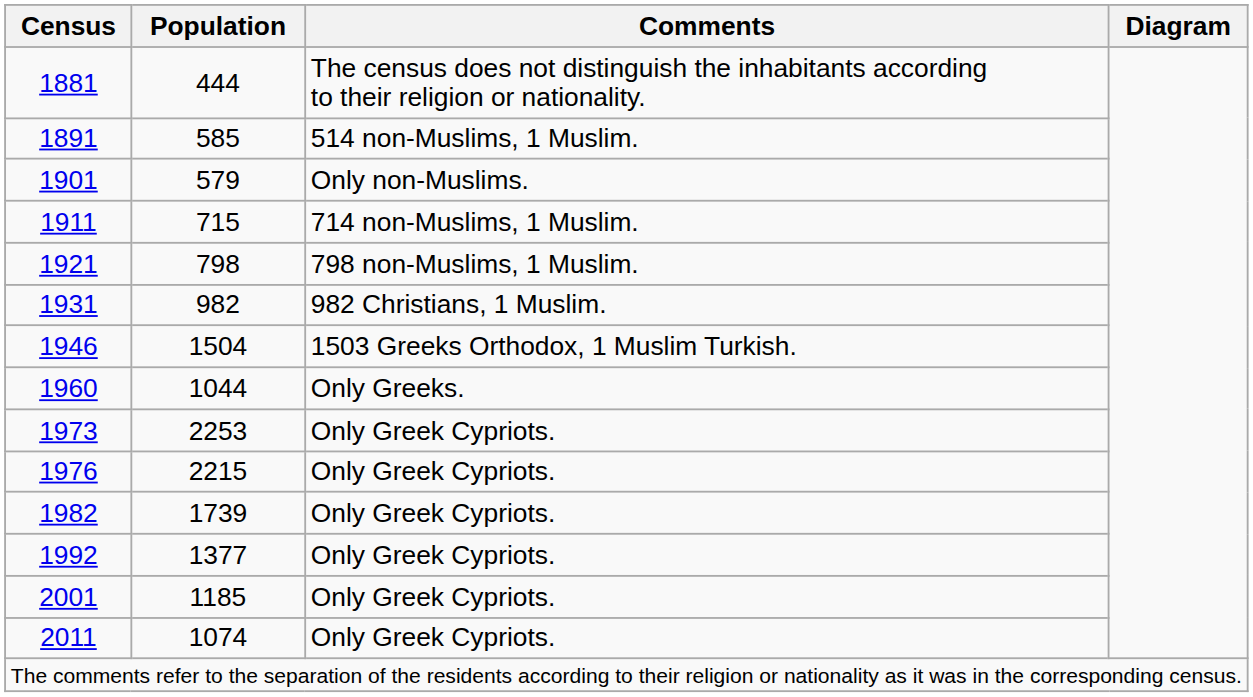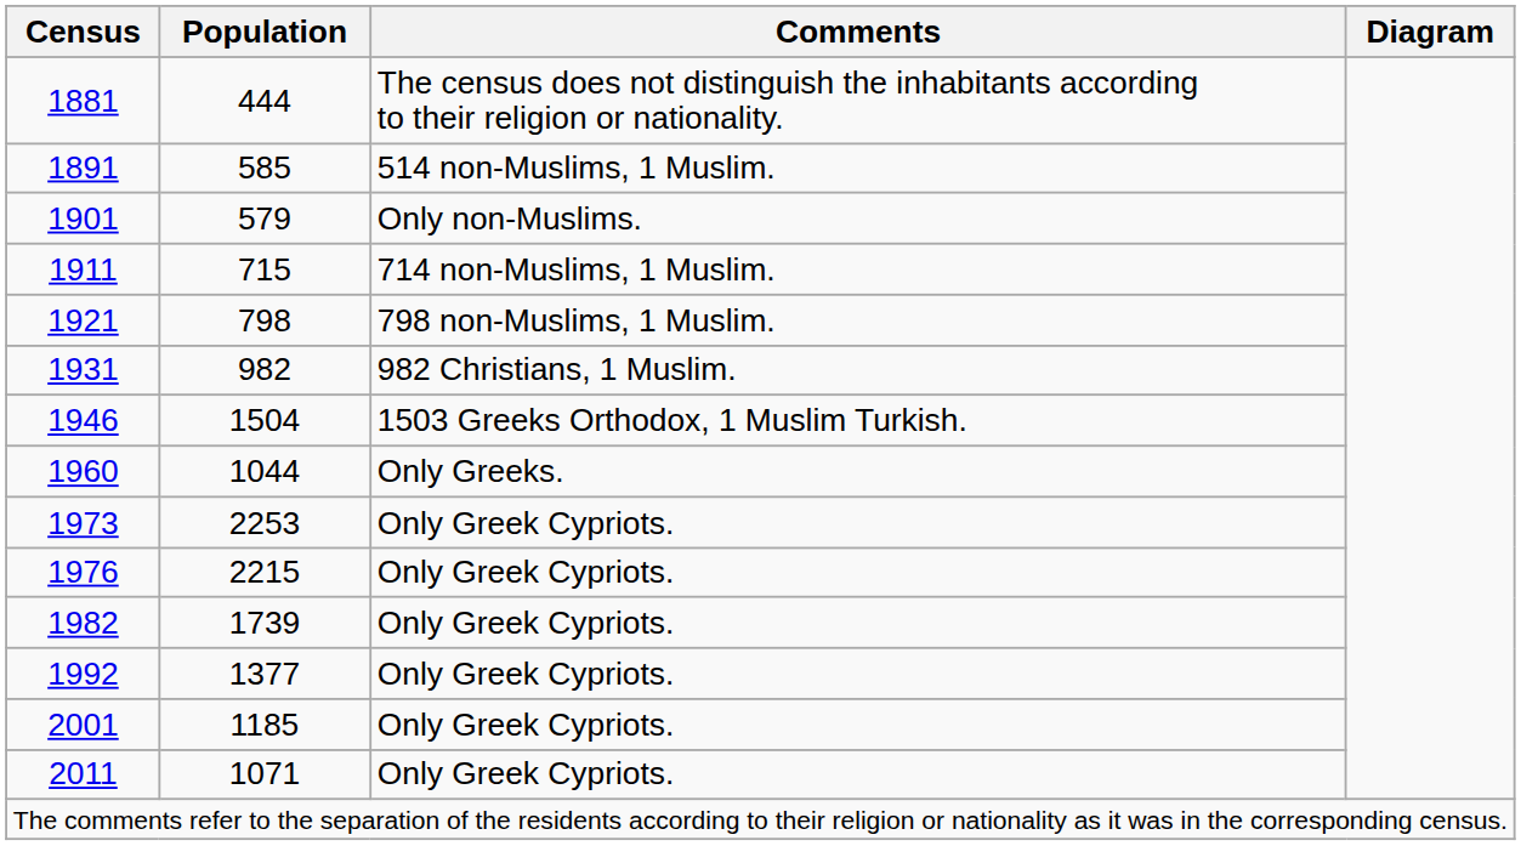2011 | Population: 1074 -> 1071
